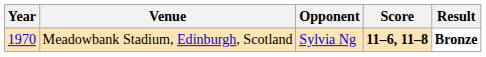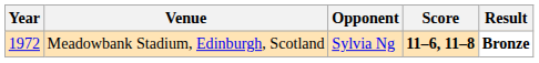Meadowbank Stadium, Edinburgh, Scotland | Year: 1970 -> 1972
